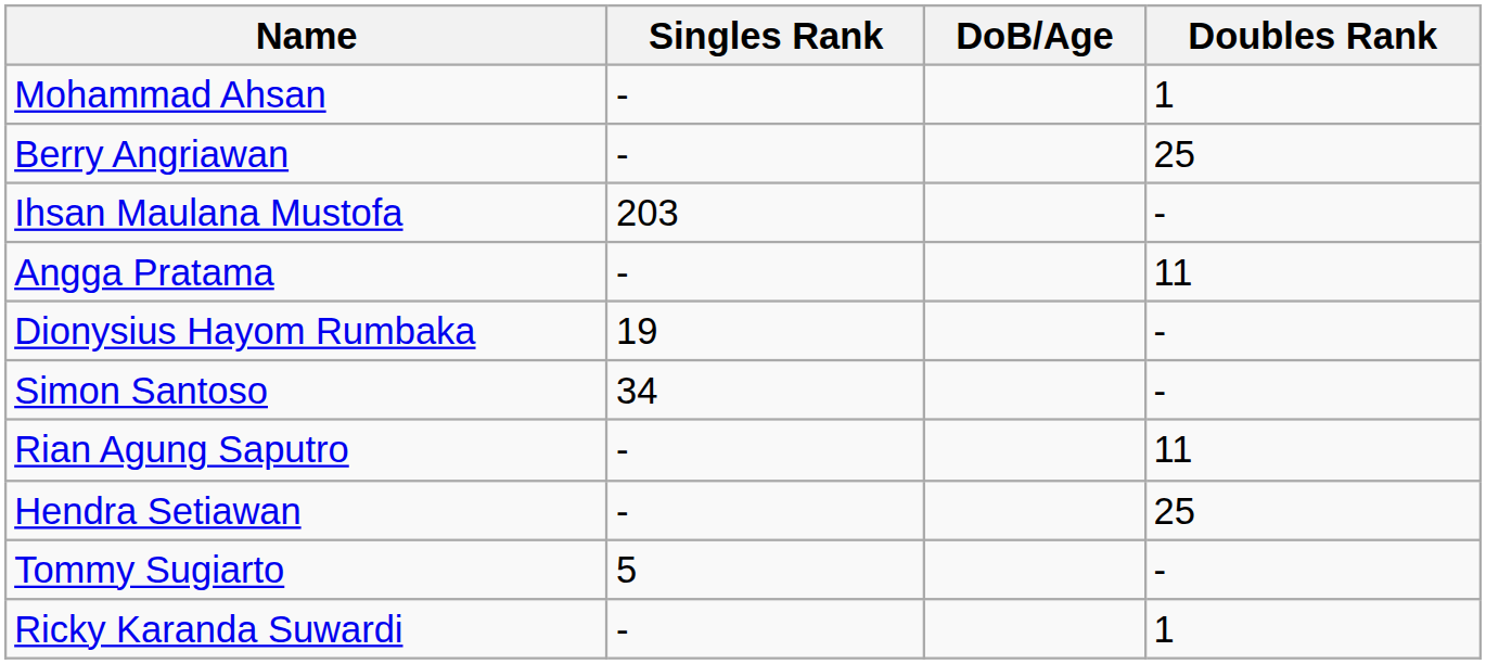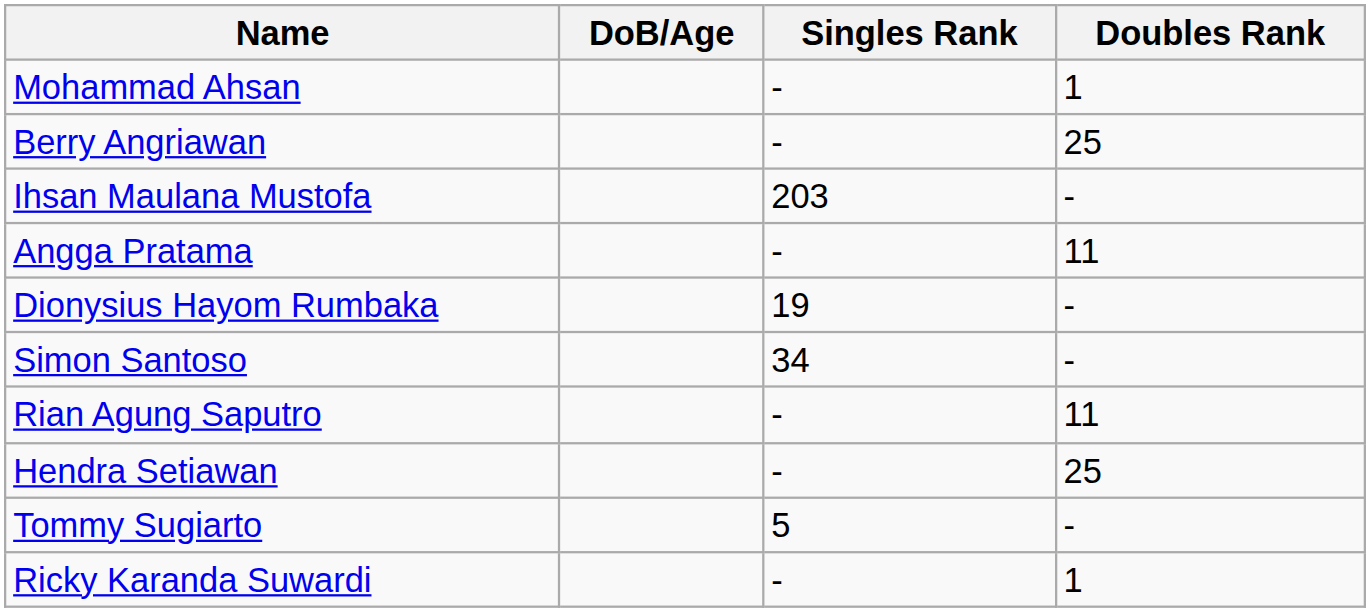columns swapped: DoB/Age <-> Singles Rank
